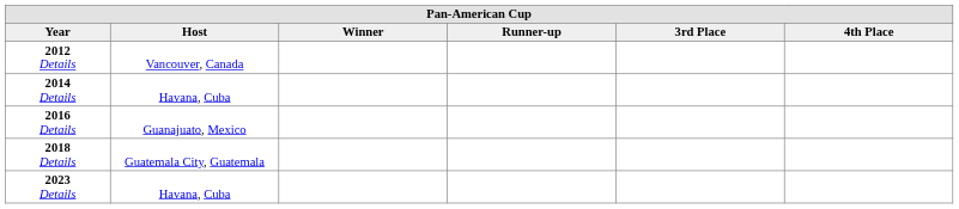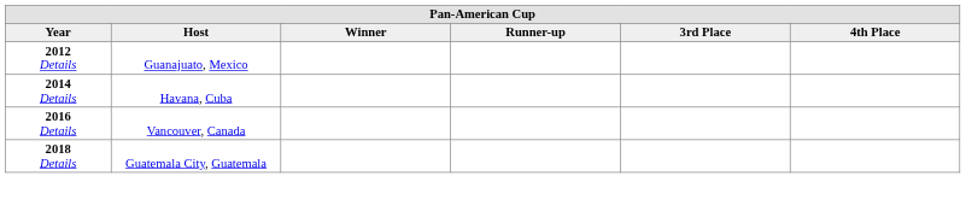2012 Details | Host: Vancouver, Canada -> Guanajuato, Mexico
2016 Details | Host: Guanajuato, Mexico -> Vancouver, Canada
- row: 2023 Details | Havana, Cuba
